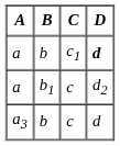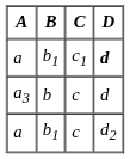a / c1 | B: b -> b1
rows swapped: a / c <-> a3
